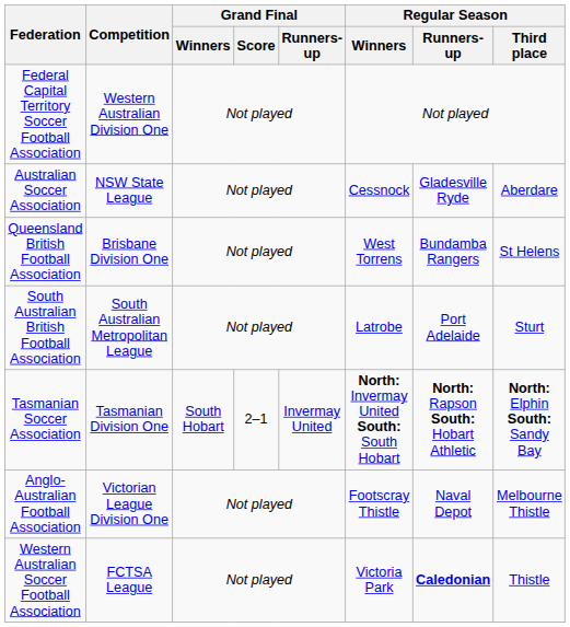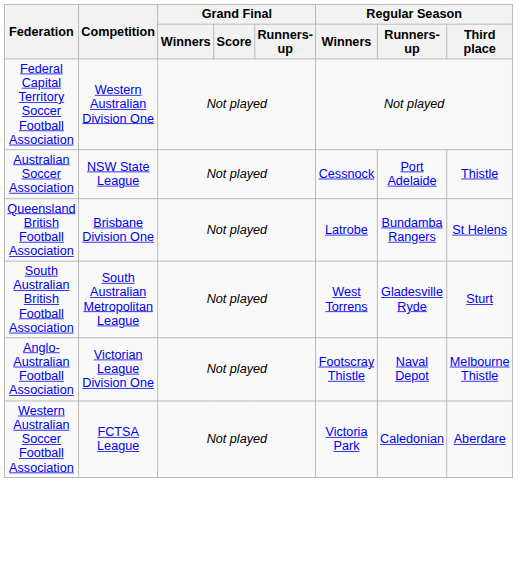Australian Soccer Association | Regular Season / Runners-up: Gladesville Ryde -> Port Adelaide
Australian Soccer Association | Regular Season / Third place: Aberdare -> Thistle
Queensland British Football Association | Regular Season / Winners: West Torrens -> Latrobe
South Australian British Football Association | Regular Season / Winners: Latrobe -> West Torrens
South Australian British Football Association | Regular Season / Runners-up: Port Adelaide -> Gladesville Ryde
- row: Tasmanian Soccer Association | Tasmanian Division One | South Hobart | 2–1 | Invermay United | North: Invermay United South: South Hobart | North: Rapson South: Hobart Athletic | North: Elphin South: Sandy Bay
Western Australian Soccer Football Association | Regular Season / Runners-up: bold -> normal
Western Australian Soccer Football Association | Regular Season / Third place: Thistle -> Aberdare
